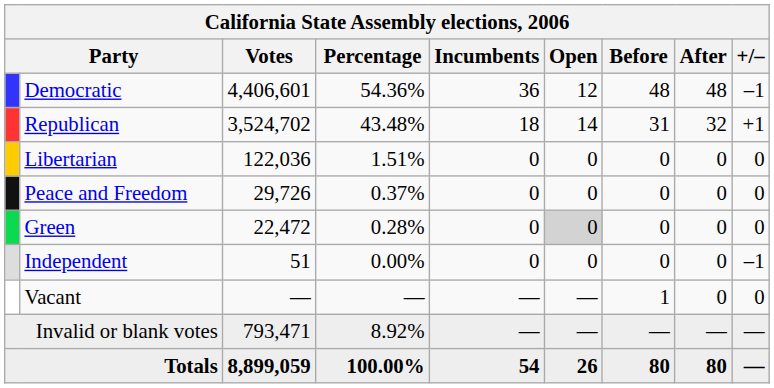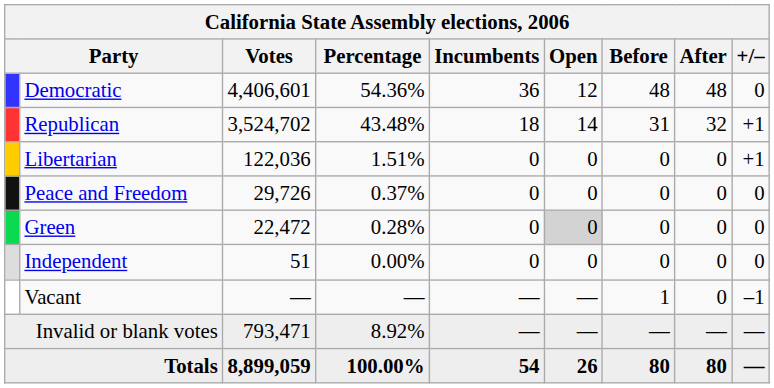Democratic | +/–: –1 -> 0
Libertarian | +/–: 0 -> +1
Independent | +/–: –1 -> 0
Vacant | +/–: 0 -> –1
